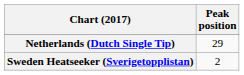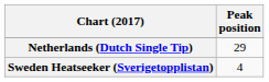Sweden Heatseeker (Sverigetopplistan) | Peak position: 2 -> 4
